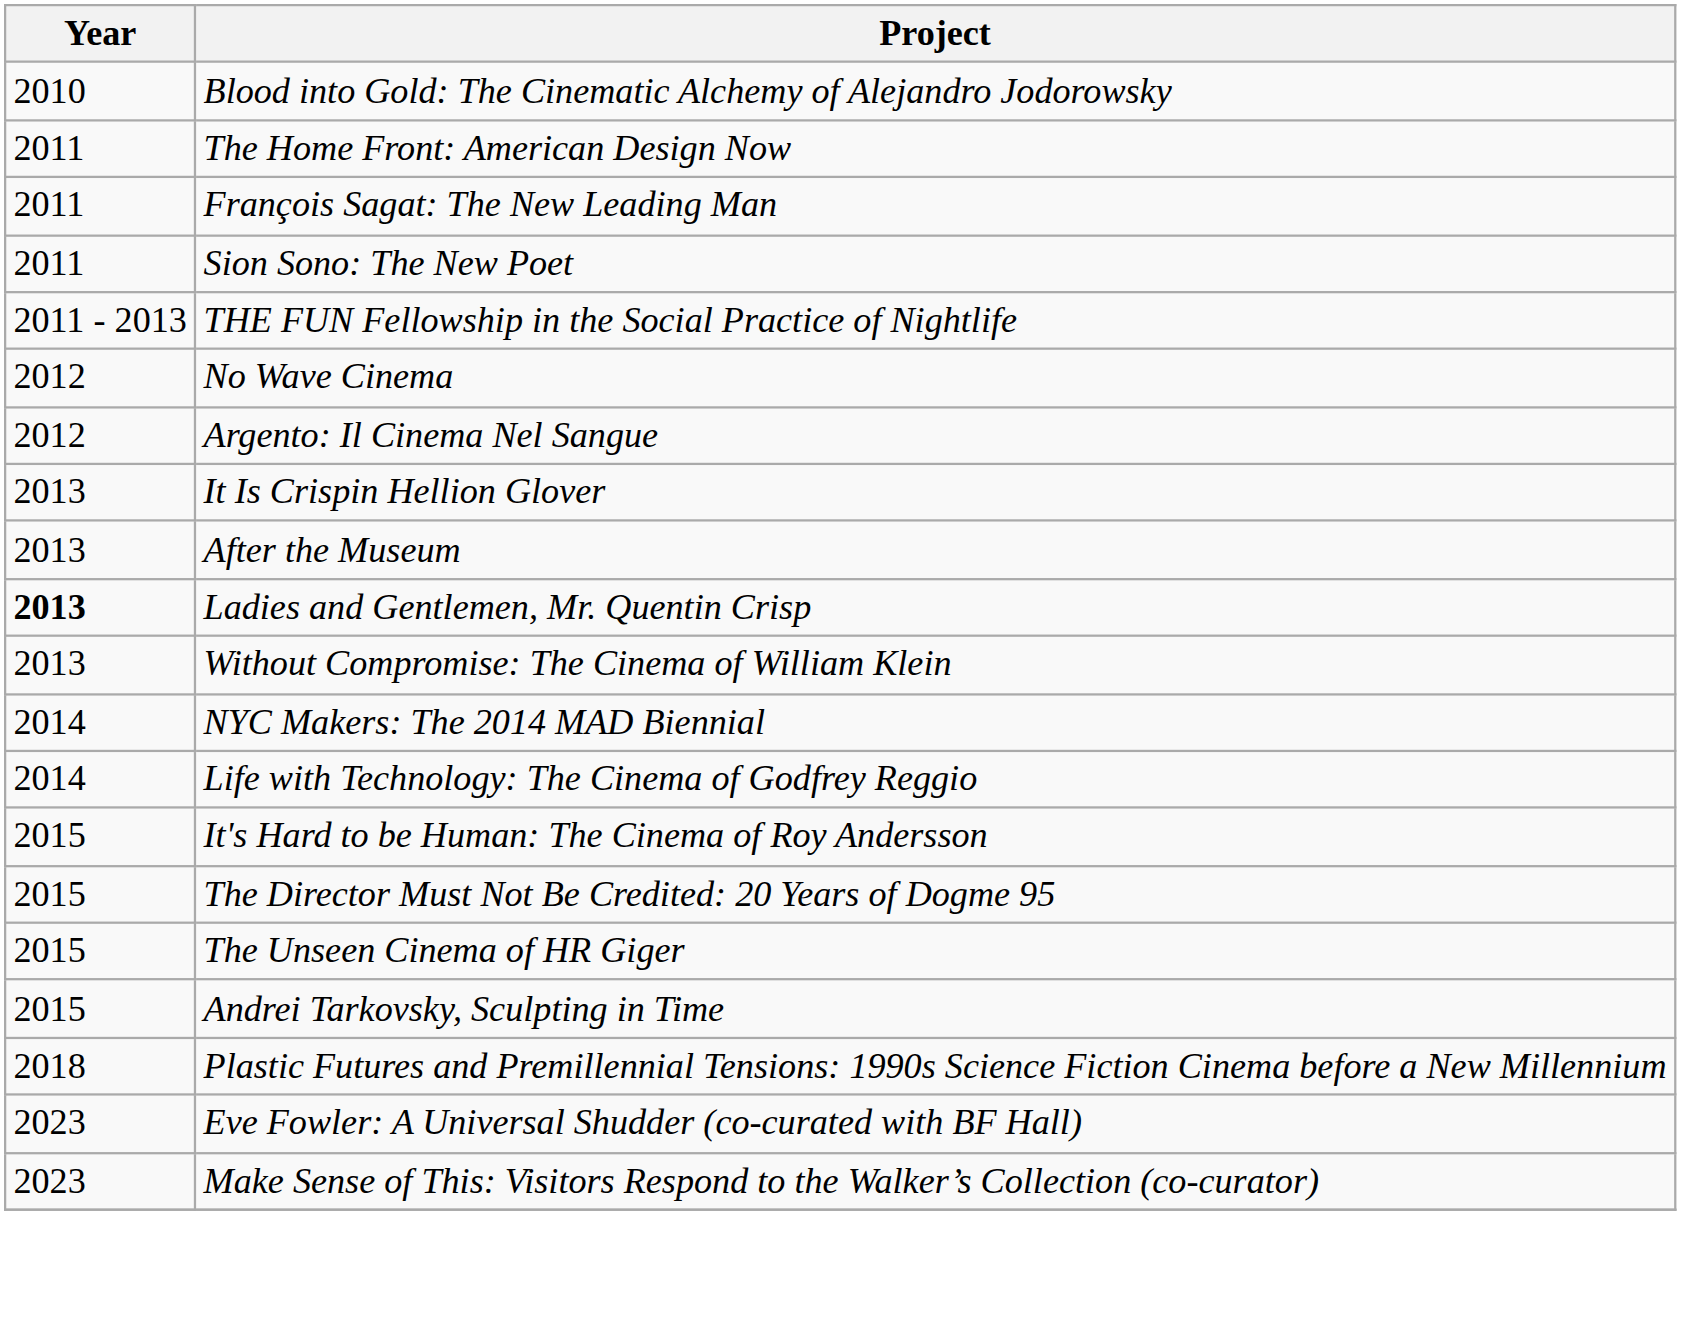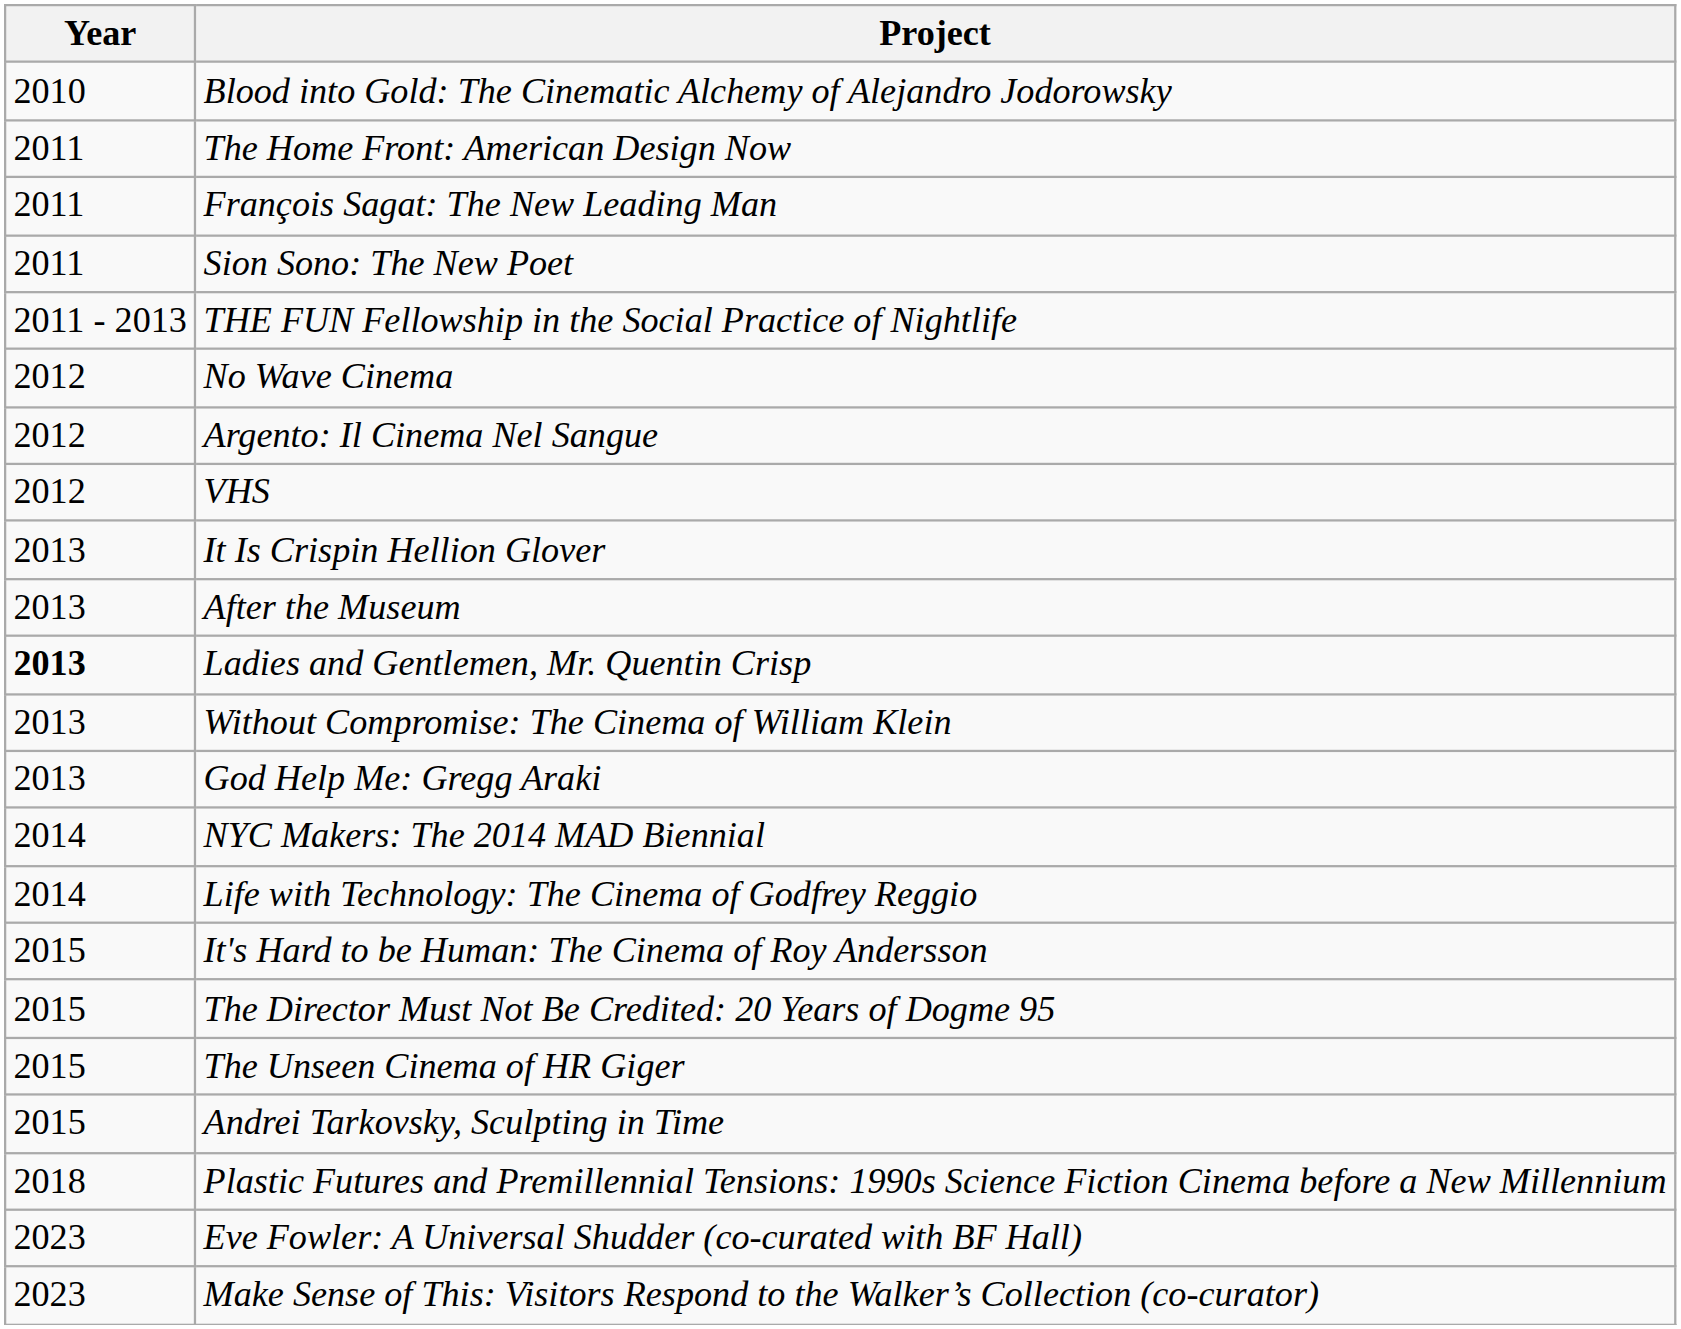+ row: 2012 | VHS
+ row: 2013 | God Help Me: Gregg Araki
